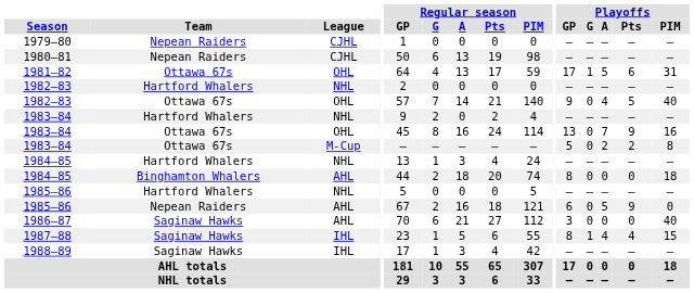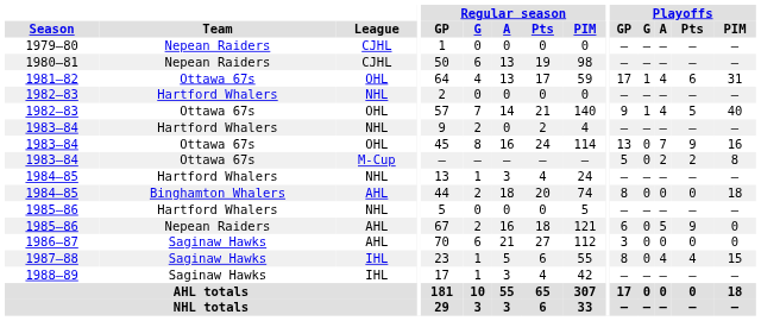1981–82 | Playoffs / A: 5 -> 4
1982–83 / OHL | Playoffs / G: 0 -> 1
1986–87 | Playoffs / PIM: 40 -> 0
1987–88 | Playoffs / G: 1 -> 0
